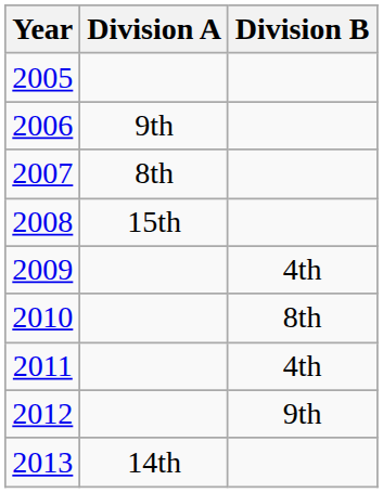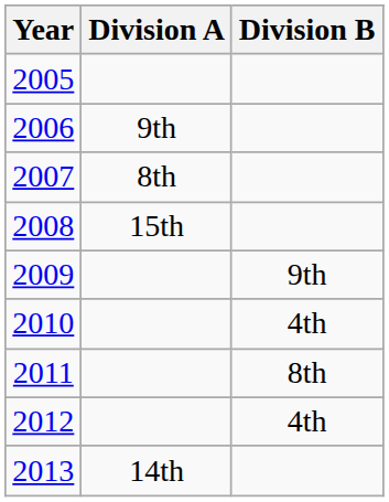2009 | Division B: 4th -> 9th
2010 | Division B: 8th -> 4th
2011 | Division B: 4th -> 8th
2012 | Division B: 9th -> 4th
